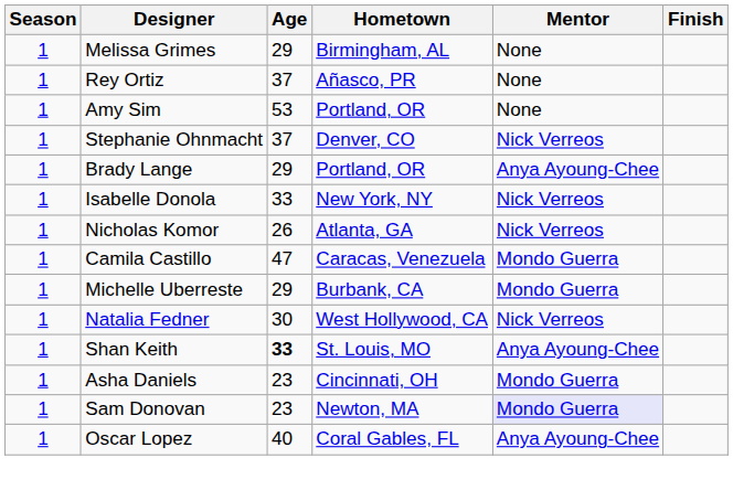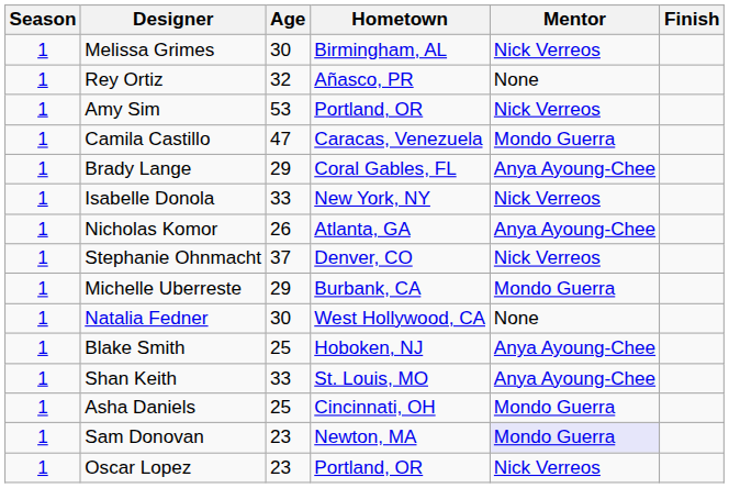Melissa Grimes | Age: 29 -> 30
Melissa Grimes | Mentor: None -> Nick Verreos
Rey Ortiz | Age: 37 -> 32
Amy Sim | Mentor: None -> Nick Verreos
rows swapped: Camila Castillo <-> Stephanie Ohnmacht
Brady Lange | Hometown: Portland, OR -> Coral Gables, FL
Nicholas Komor | Mentor: Nick Verreos -> Anya Ayoung-Chee
Natalia Fedner | Mentor: Nick Verreos -> None
+ row: 1 | Blake Smith | 25 | Hoboken, NJ | Anya Ayoung-Chee
Shan Keith | Age: bold -> normal
Asha Daniels | Age: 23 -> 25
Oscar Lopez | Age: 40 -> 23
Oscar Lopez | Hometown: Coral Gables, FL -> Portland, OR
Oscar Lopez | Mentor: Anya Ayoung-Chee -> Nick Verreos
